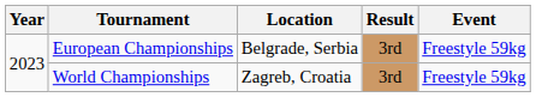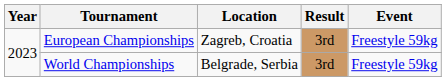European Championships | Location: Belgrade, Serbia -> Zagreb, Croatia
World Championships | Location: Zagreb, Croatia -> Belgrade, Serbia
